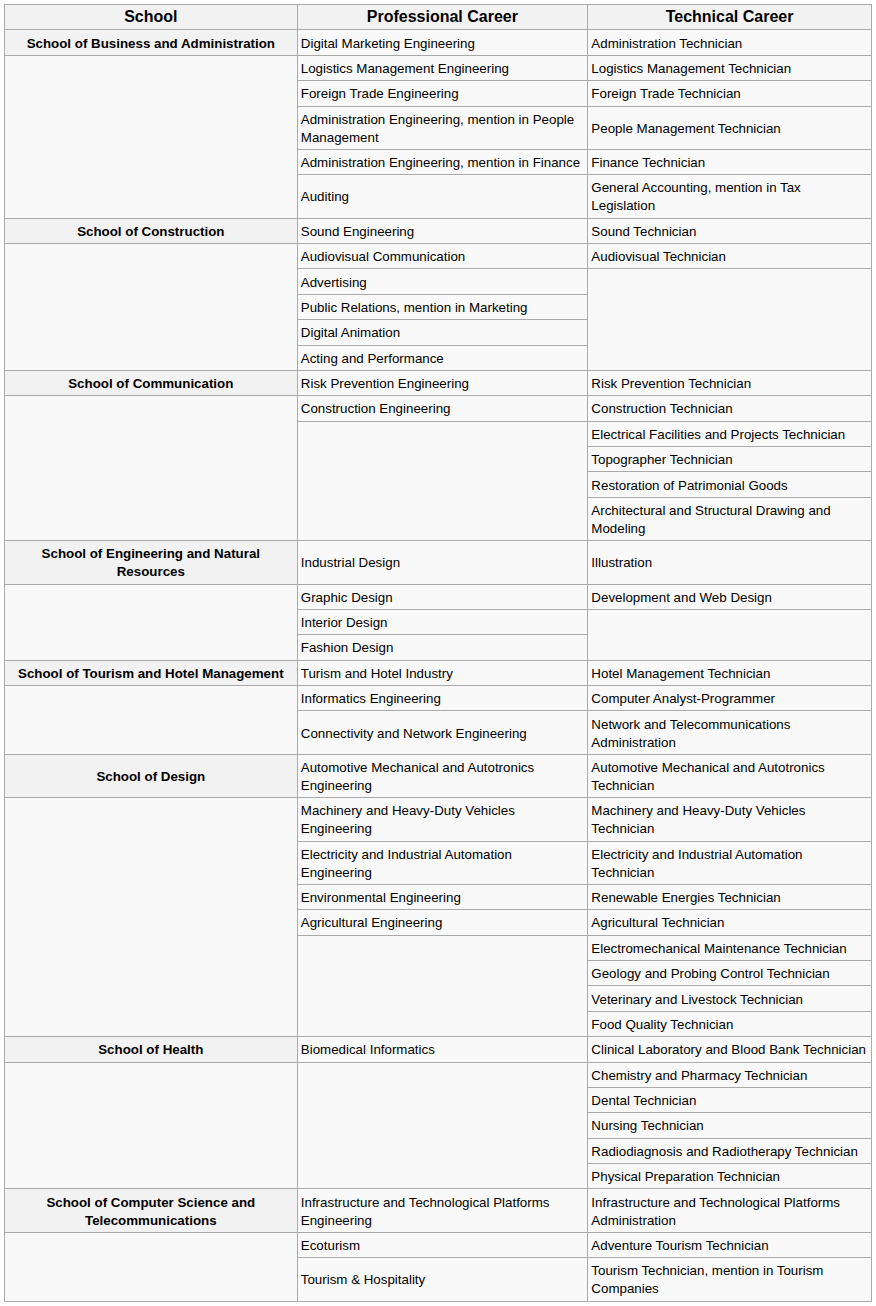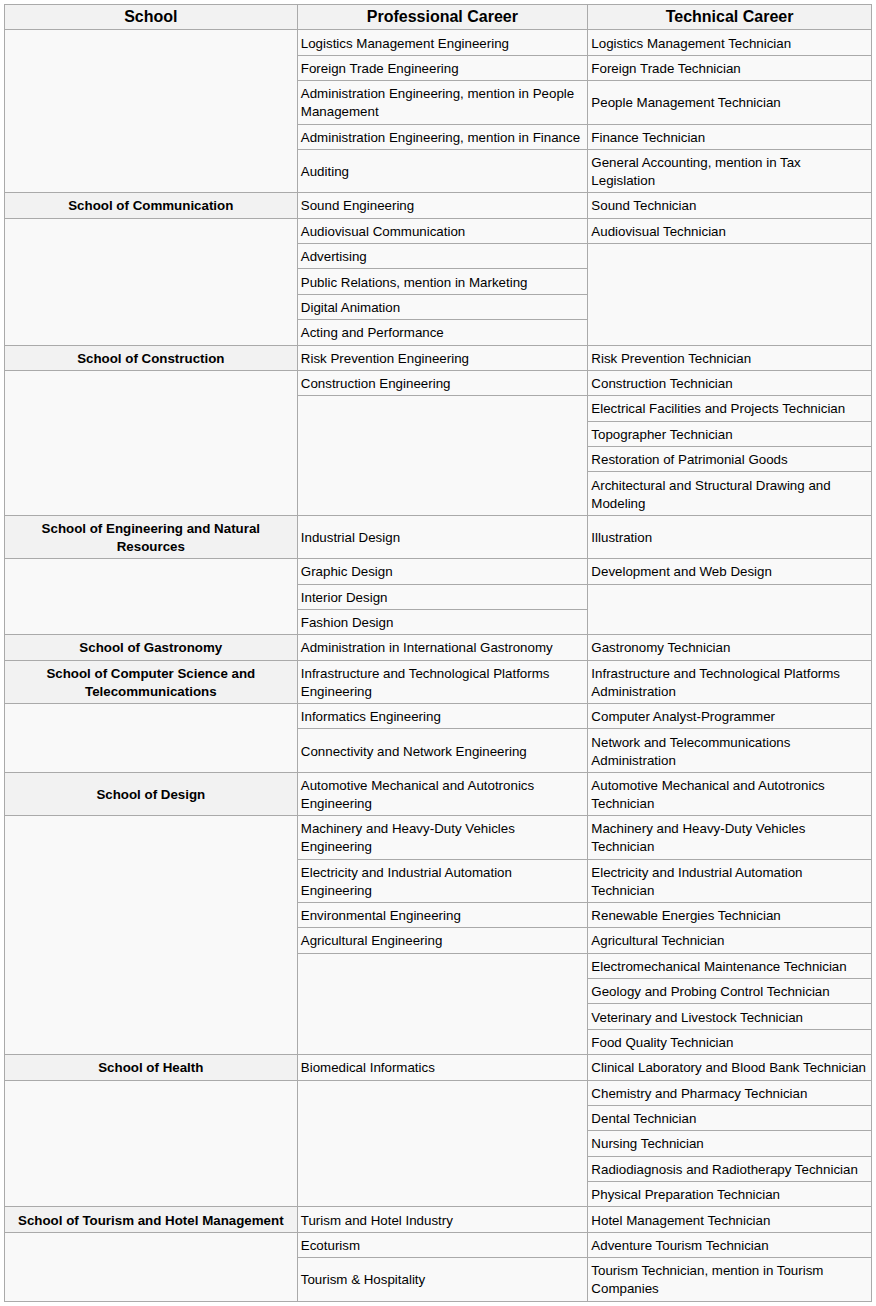- row: School of Business and Administration | Digital Marketing Engineering | Administration Technician
Sound Technician | School: School of Construction -> School of Communication
Risk Prevention Technician | School: School of Communication -> School of Construction
+ row: School of Gastronomy | Administration in International Gastronomy | Gastronomy Technician
rows swapped: Infrastructure and Technological Platforms Administration <-> Hotel Management Technician
